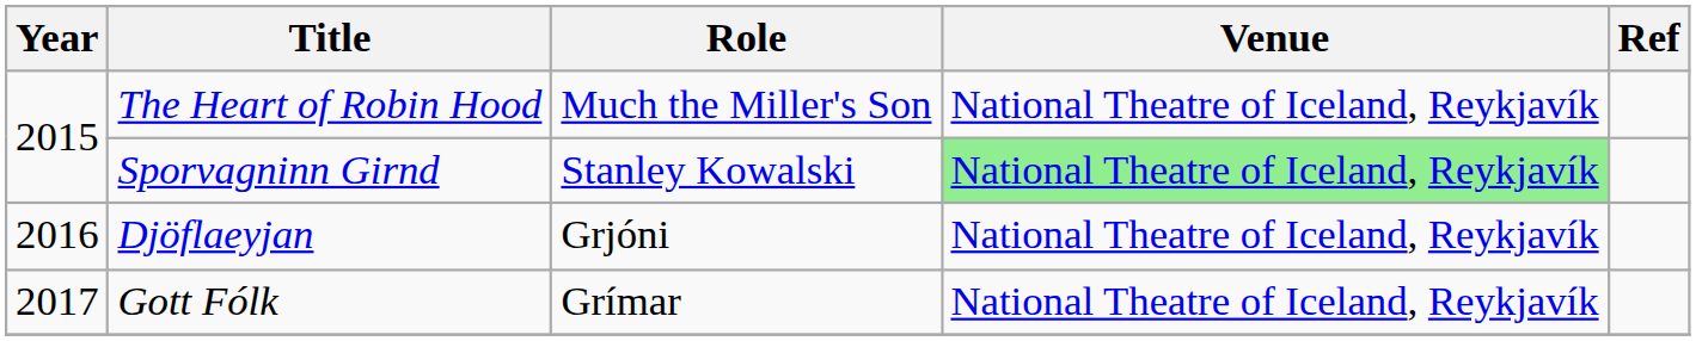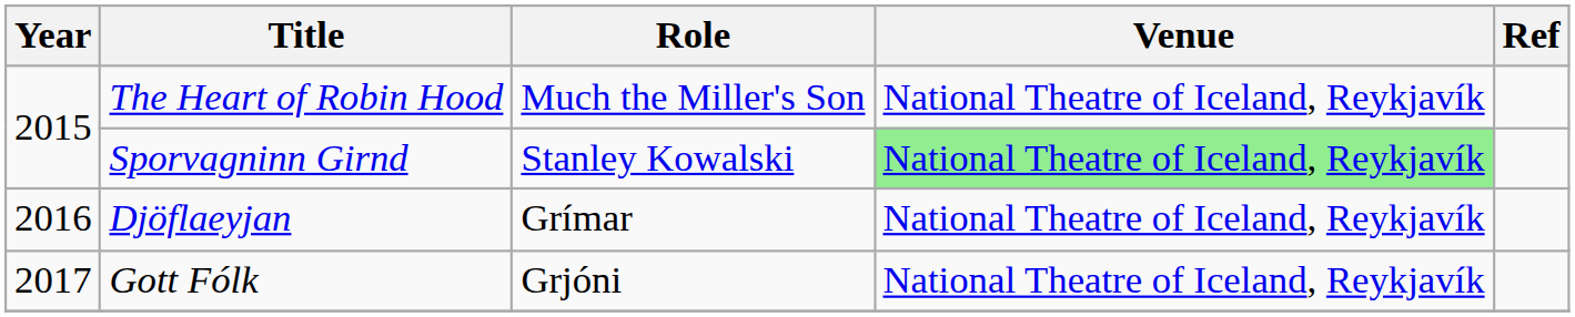Djöflaeyjan | Role: Grjóni -> Grímar
Gott Fólk | Role: Grímar -> Grjóni
